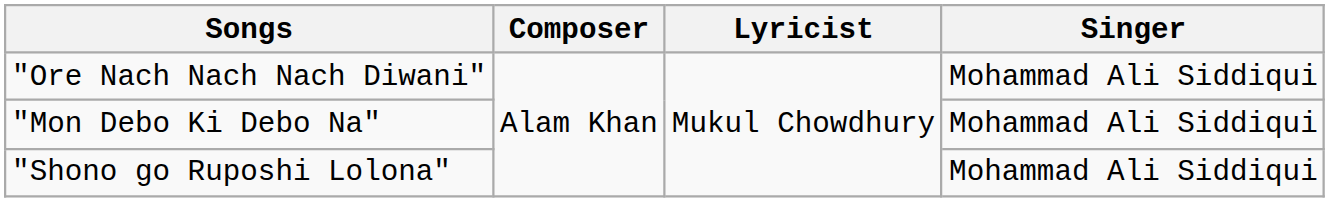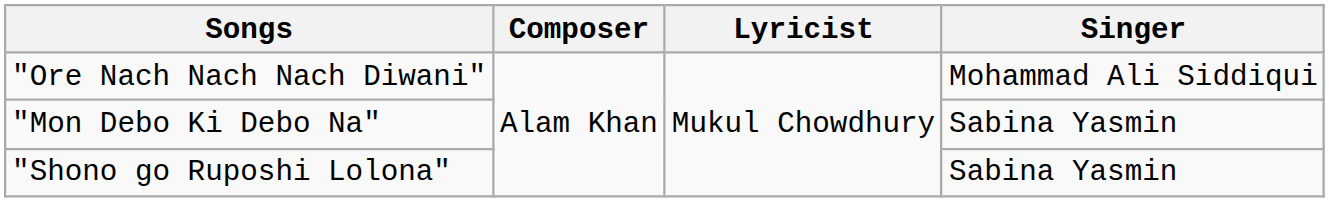"Mon Debo Ki Debo Na" | Singer: Mohammad Ali Siddiqui -> Sabina Yasmin
"Shono go Ruposhi Lolona" | Singer: Mohammad Ali Siddiqui -> Sabina Yasmin
